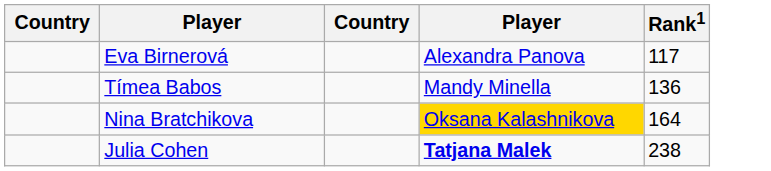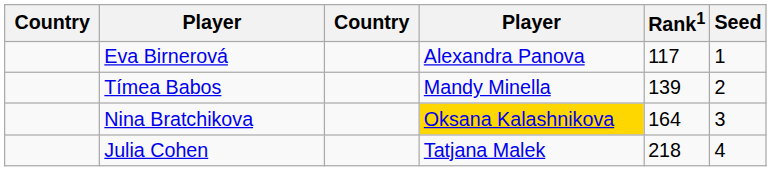+ column: Seed | 1 | 2 | 3 | 4
Tímea Babos | Rank1: 136 -> 139
Julia Cohen | column 4: bold -> normal
Julia Cohen | Rank1: 238 -> 218
